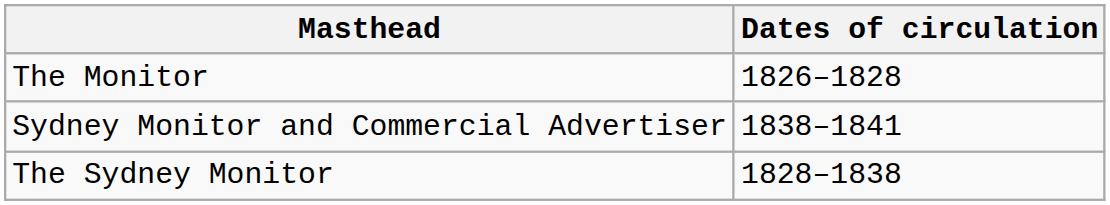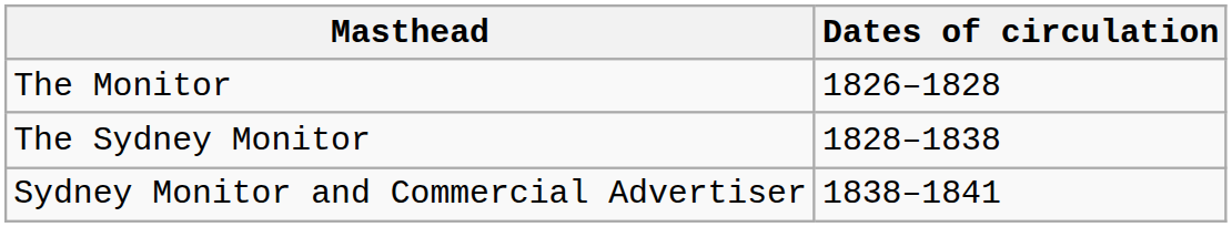rows swapped: The Sydney Monitor <-> Sydney Monitor and Commercial Advertiser
